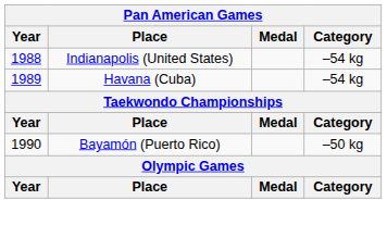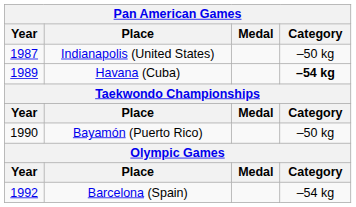Indianapolis (United States) | Year: 1988 -> 1987
Indianapolis (United States) | Category: –54 kg -> –50 kg
Havana (Cuba) | Category: normal -> bold
+ row: 1992 | Barcelona (Spain) | –54 kg
